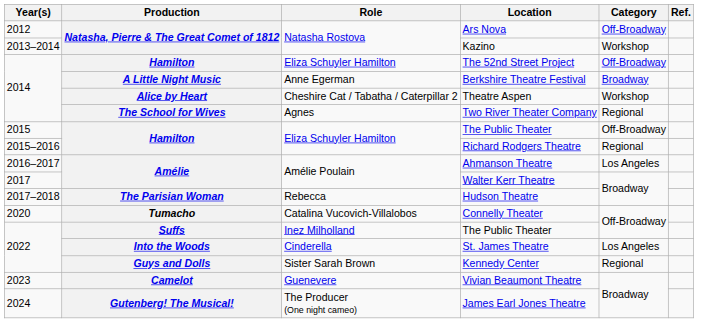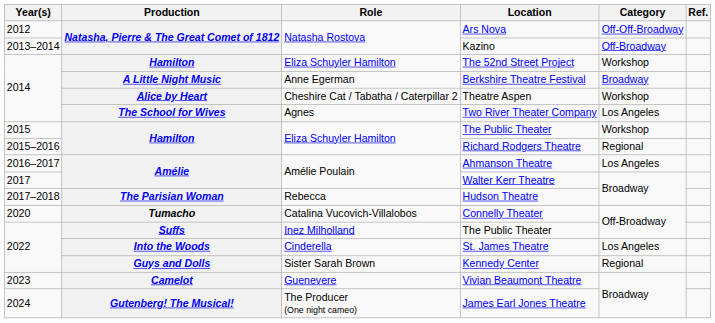Ars Nova | Category: Off-Broadway -> Off-Off-Broadway
Kazino | Category: Workshop -> Off-Broadway
The 52nd Street Project | Category: Off-Broadway -> Workshop
Two River Theater Company | Category: Regional -> Los Angeles
Hamilton / The Public Theater | Category: Off-Broadway -> Workshop
